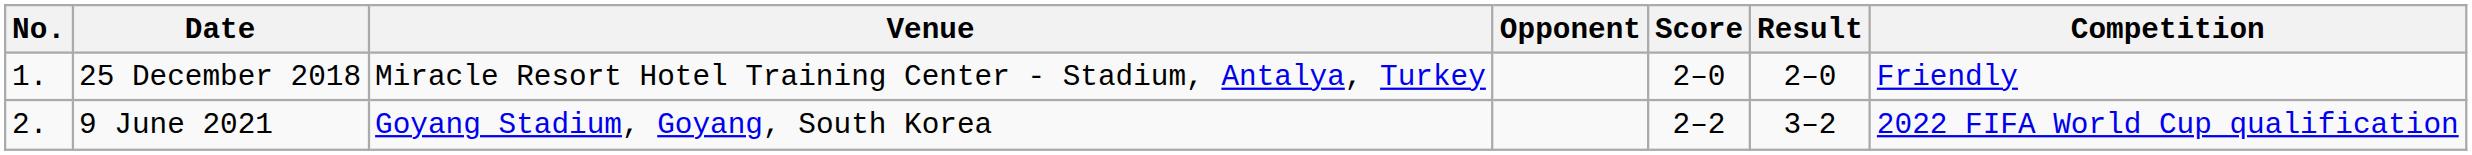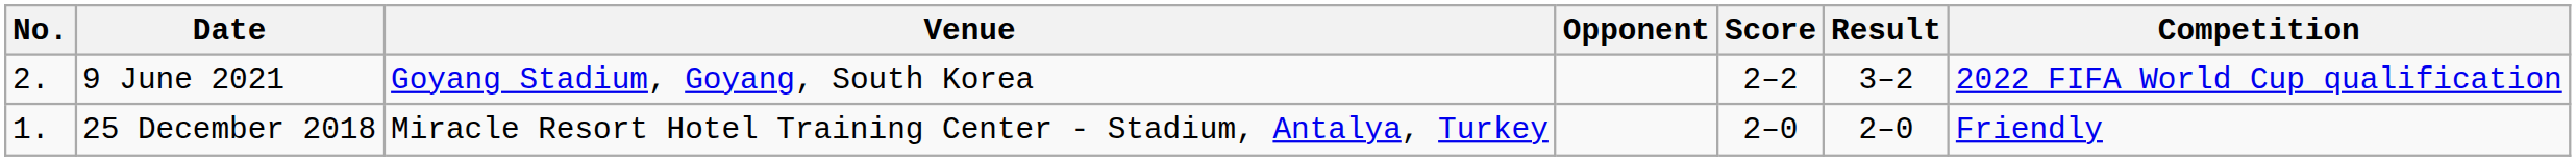rows swapped: 25 December 2018 <-> 9 June 2021
